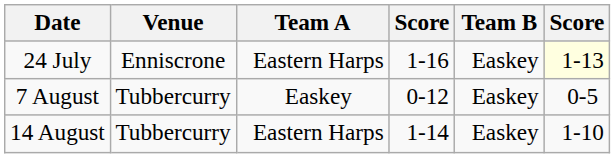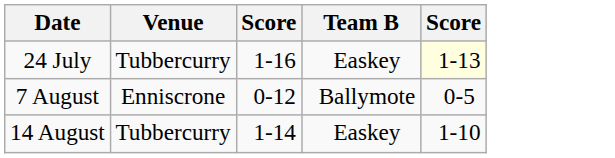- column: Team A | Eastern Harps | Easkey | Eastern Harps
24 July | Venue: Enniscrone -> Tubbercurry
7 August | Venue: Tubbercurry -> Enniscrone
7 August | Team B: Easkey -> Ballymote
